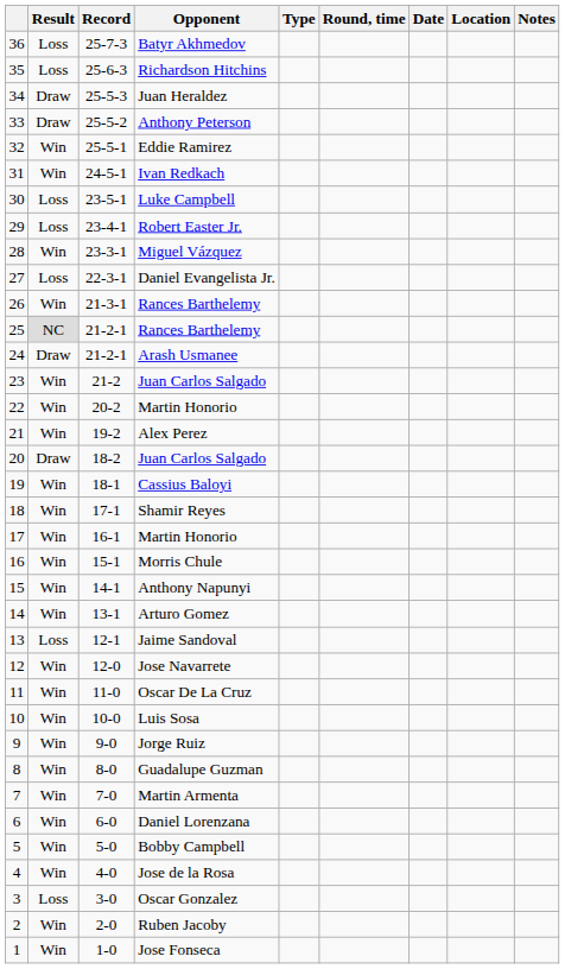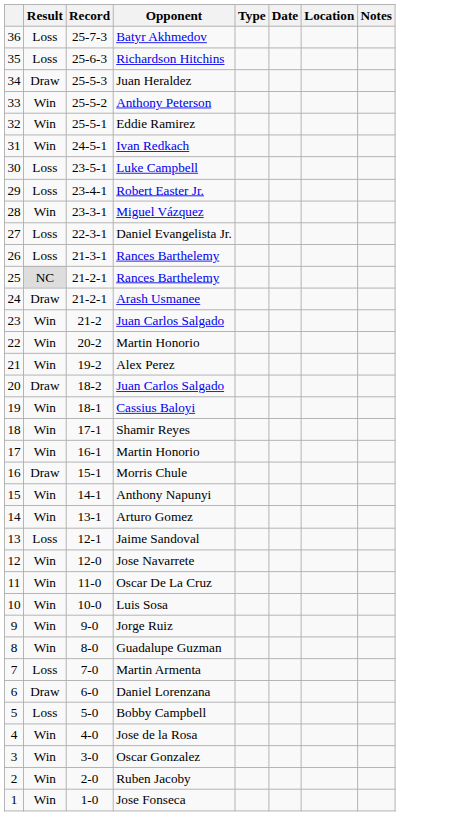- column: Round, time
Anthony Peterson | Result: Draw -> Win
26 / Rances Barthelemy | Result: Win -> Loss
Morris Chule | Result: Win -> Draw
Martin Armenta | Result: Win -> Loss
Daniel Lorenzana | Result: Win -> Draw
Bobby Campbell | Result: Win -> Loss
Oscar Gonzalez | Result: Loss -> Win
